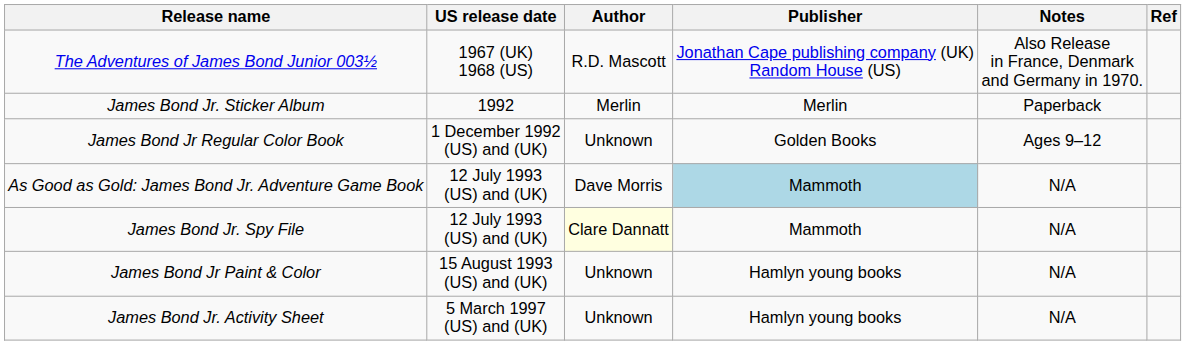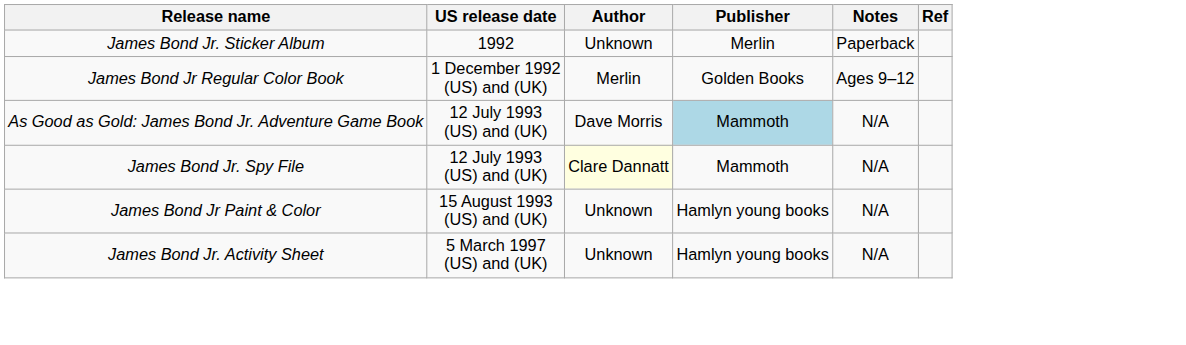- row: The Adventures of James Bond Junior 003½ | 1967 (UK) 1968 (US) | R.D. Mascott | Jonathan Cape publishing company (UK) Random House (US) | Also Release in France, Denmark and Germany in 1970.
James Bond Jr. Sticker Album | Author: Merlin -> Unknown
James Bond Jr Regular Color Book | Author: Unknown -> Merlin
